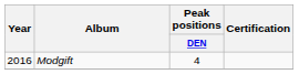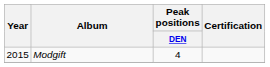Modgift | Year: 2016 -> 2015
